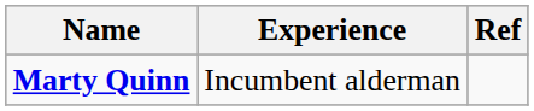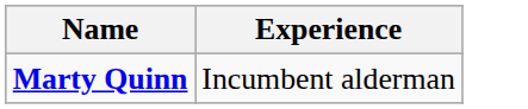- column: Ref
